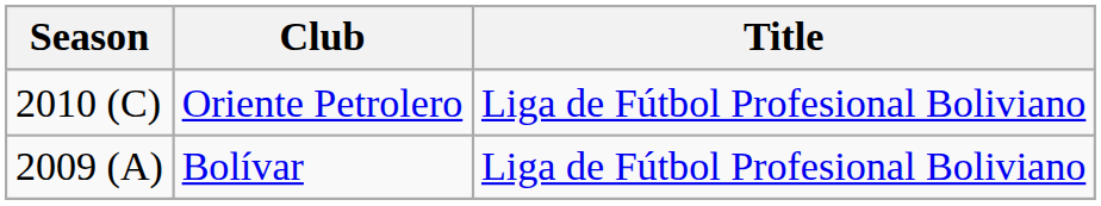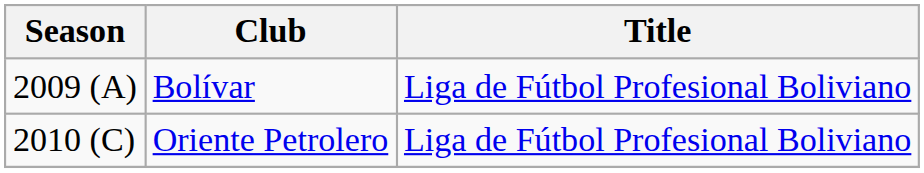rows swapped: Bolívar <-> Oriente Petrolero
